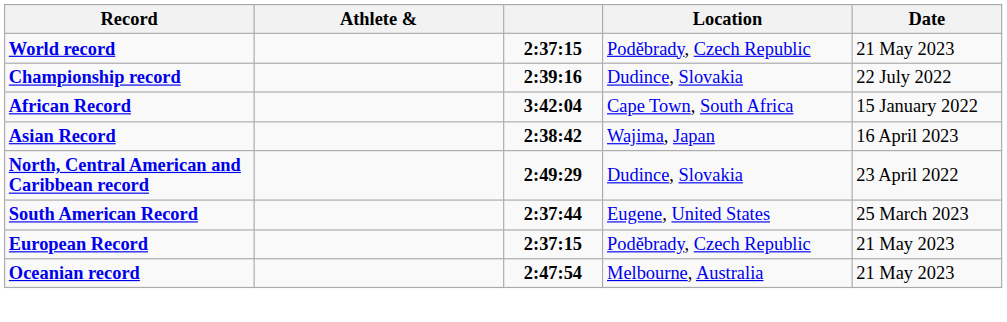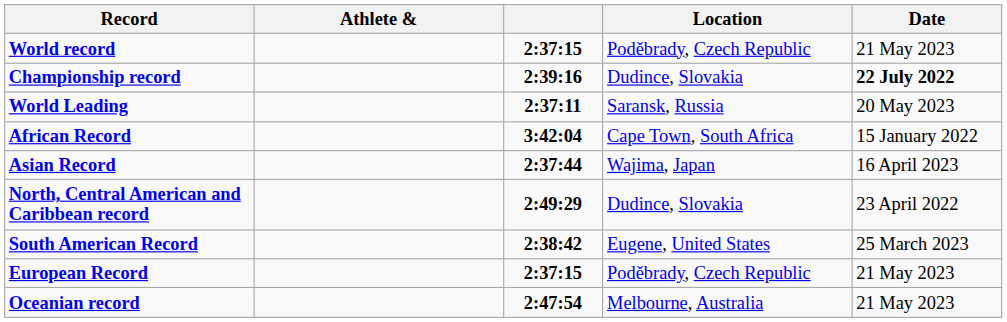Championship record | Date: normal -> bold
+ row: World Leading | 2:37:11 | Saransk, Russia | 20 May 2023
Asian Record | column 3: 2:38:42 -> 2:37:44
South American Record | column 3: 2:37:44 -> 2:38:42
